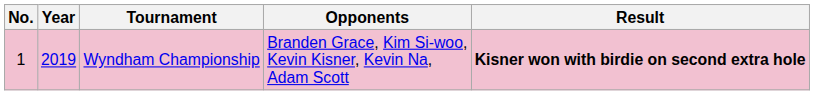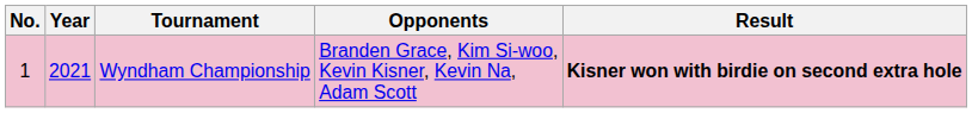Wyndham Championship | Year: 2019 -> 2021
